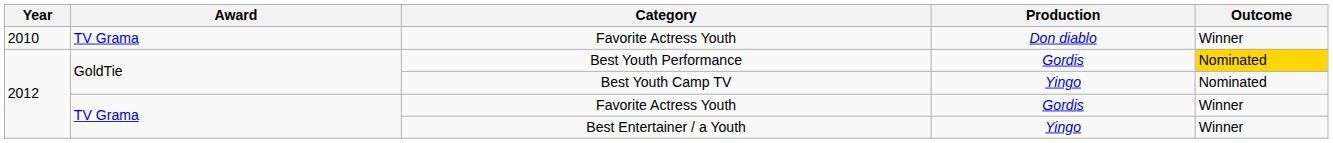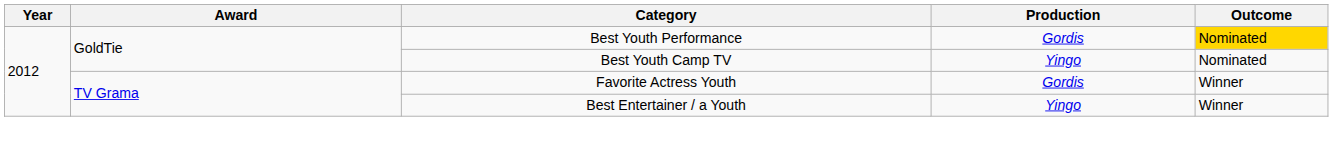- row: 2010 | TV Grama | Favorite Actress Youth | Don diablo | Winner
